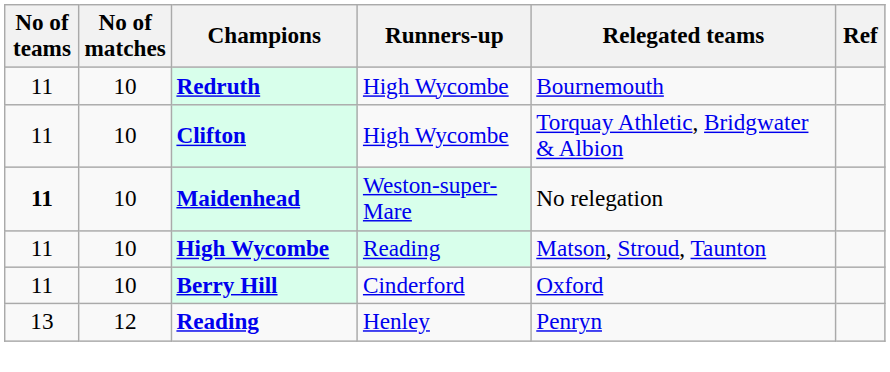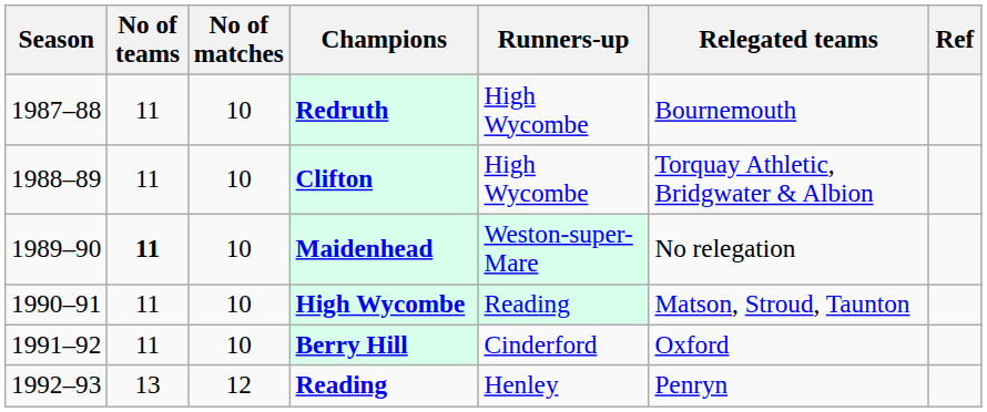+ column: Season | 1987–88 | 1988–89 | 1989–90 | 1990–91 | 1991–92 | 1992–93
